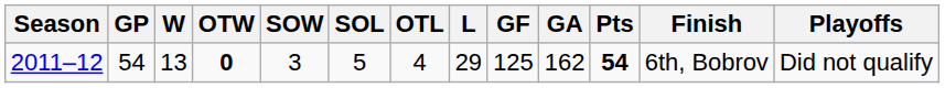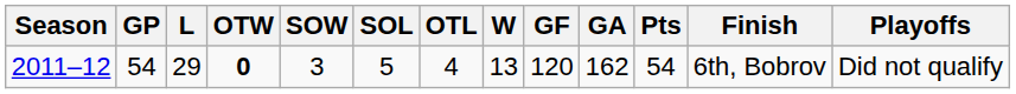columns swapped: W <-> L
2011–12 | GF: 125 -> 120
2011–12 | Pts: bold -> normal
